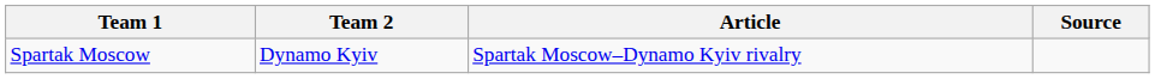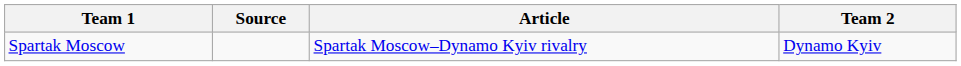columns swapped: Team 2 <-> Source
